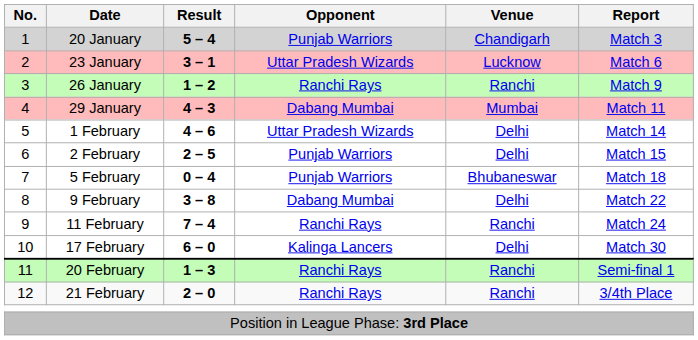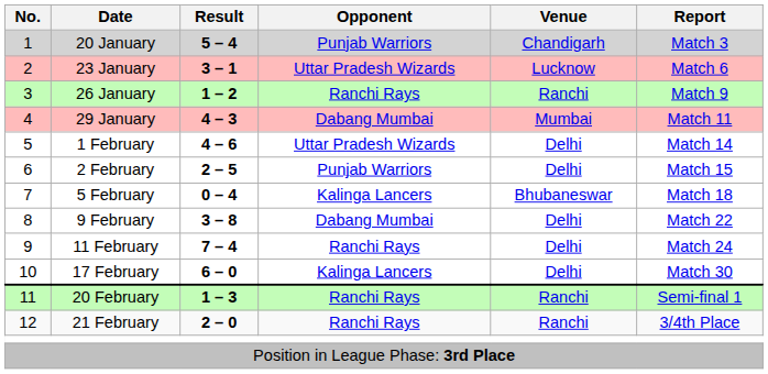5 February | Opponent: Punjab Warriors -> Kalinga Lancers
11 February | Venue: Ranchi -> Delhi
